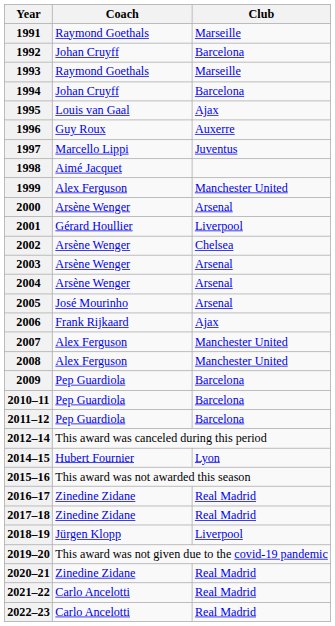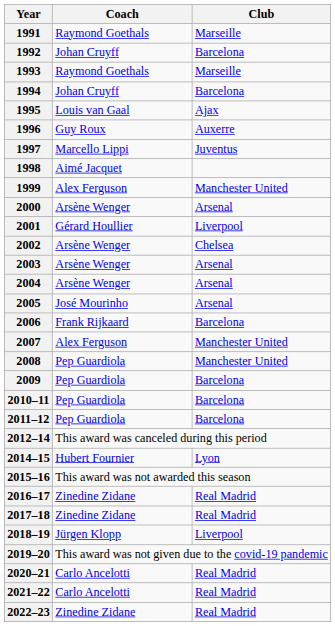2006 | Club: Ajax -> Barcelona
2008 | Coach: Alex Ferguson -> Pep Guardiola
2020–21 | Coach: Zinedine Zidane -> Carlo Ancelotti
2022–23 | Coach: Carlo Ancelotti -> Zinedine Zidane
